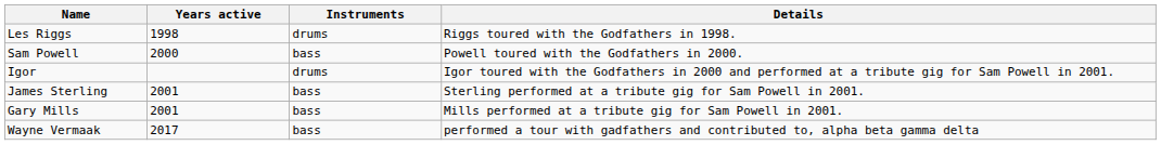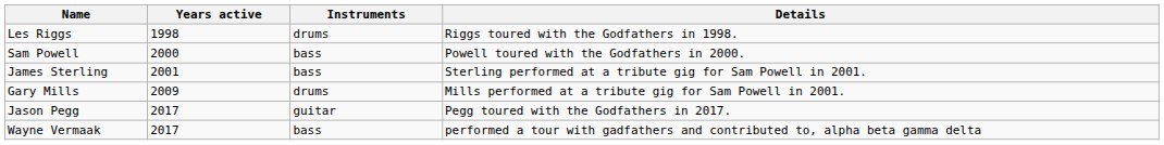- row: Igor | drums | Igor toured with the Godfathers in 2000 and performed at a tribute gig for Sam Powell in 2001.
Gary Mills | Years active: 2001 -> 2009
Gary Mills | Instruments: bass -> drums
+ row: Jason Pegg | 2017 | guitar | Pegg toured with the Godfathers in 2017.
